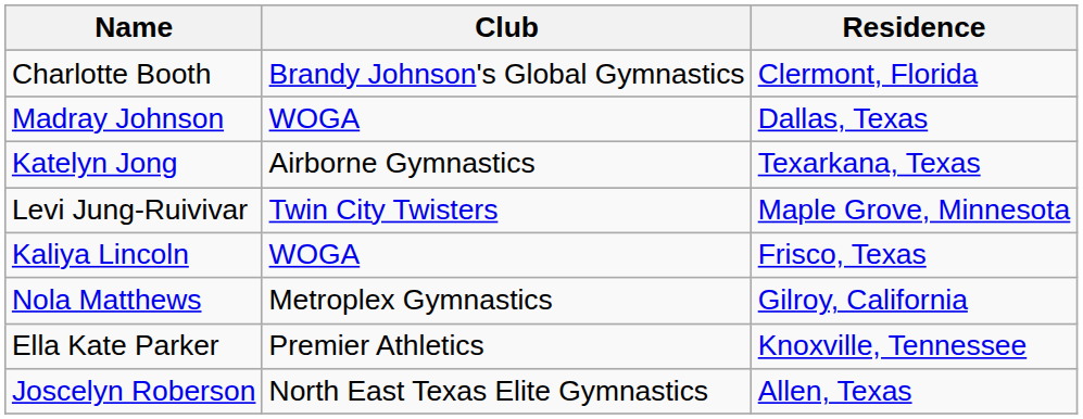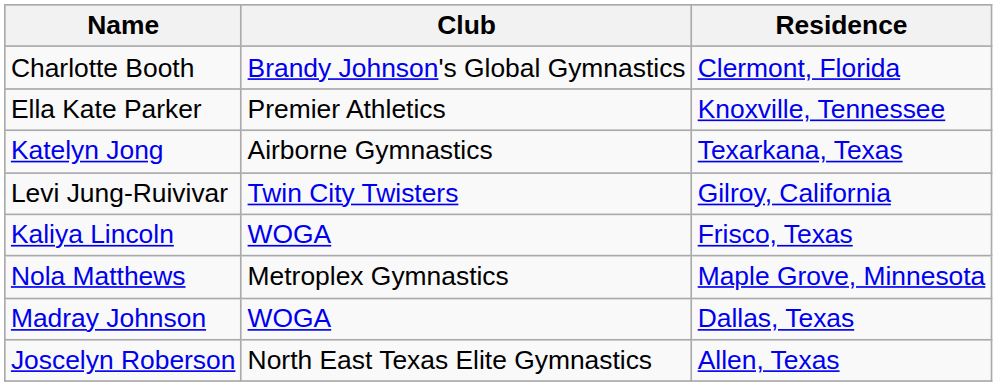rows swapped: Madray Johnson <-> Ella Kate Parker
Levi Jung-Ruivivar | Residence: Maple Grove, Minnesota -> Gilroy, California
Nola Matthews | Residence: Gilroy, California -> Maple Grove, Minnesota
